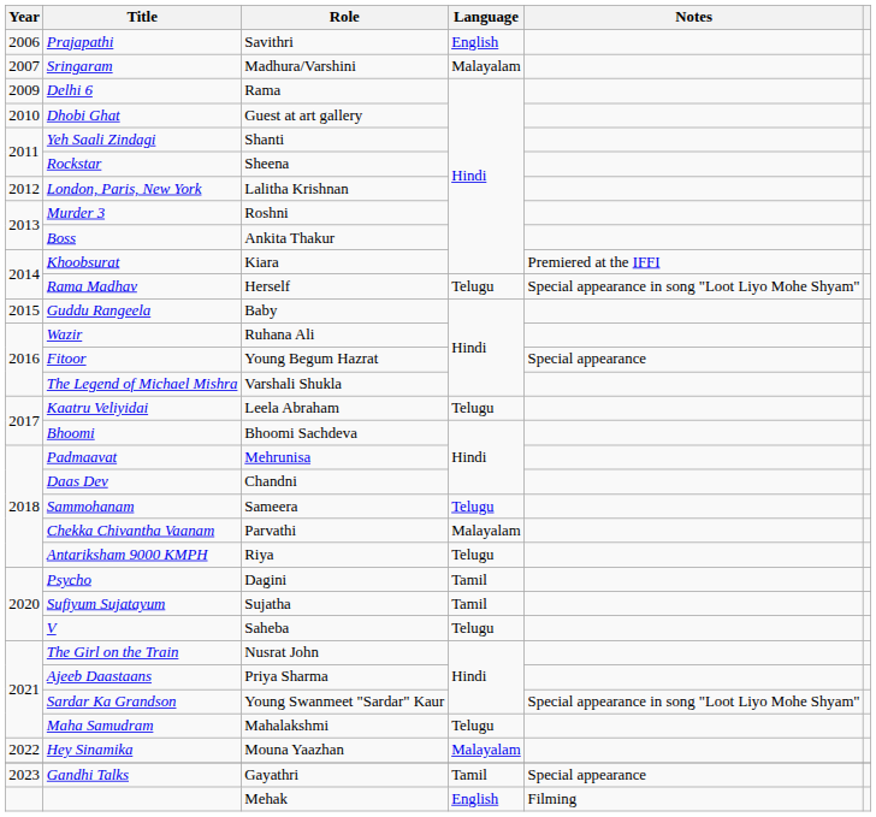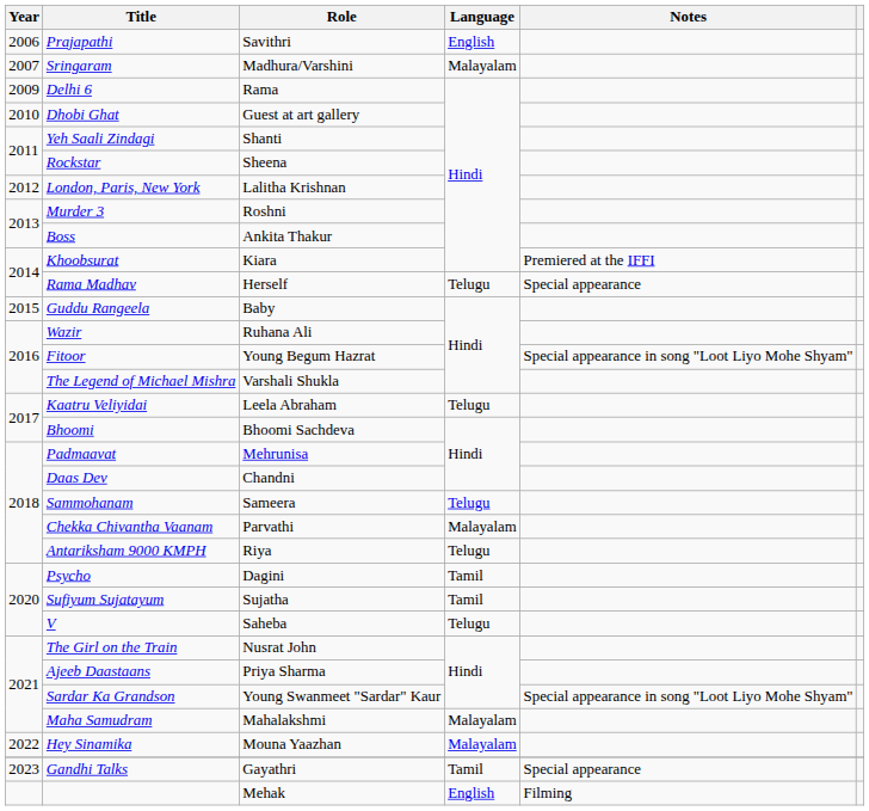Rama Madhav | Notes: Special appearance in song "Loot Liyo Mohe Shyam" -> Special appearance
Fitoor | Notes: Special appearance -> Special appearance in song "Loot Liyo Mohe Shyam"
Maha Samudram | Language: Telugu -> Malayalam
